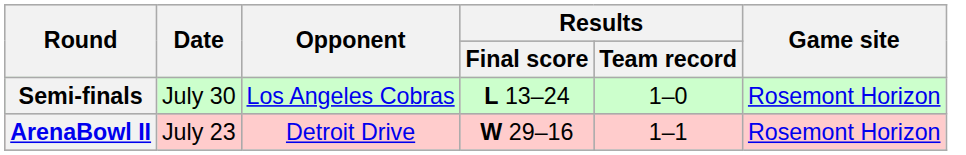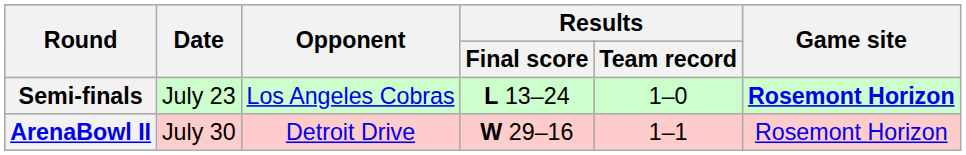Semi-finals | Date: July 30 -> July 23
Semi-finals | Game site: normal -> bold
ArenaBowl II | Date: July 23 -> July 30
